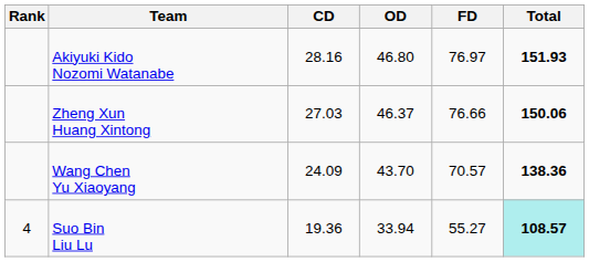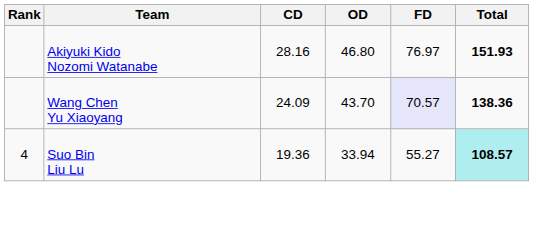- row: Zheng Xun Huang Xintong | 27.03 | 46.37 | 76.66 | 150.06
Wang Chen Yu Xiaoyang | FD: no background -> lavender background
